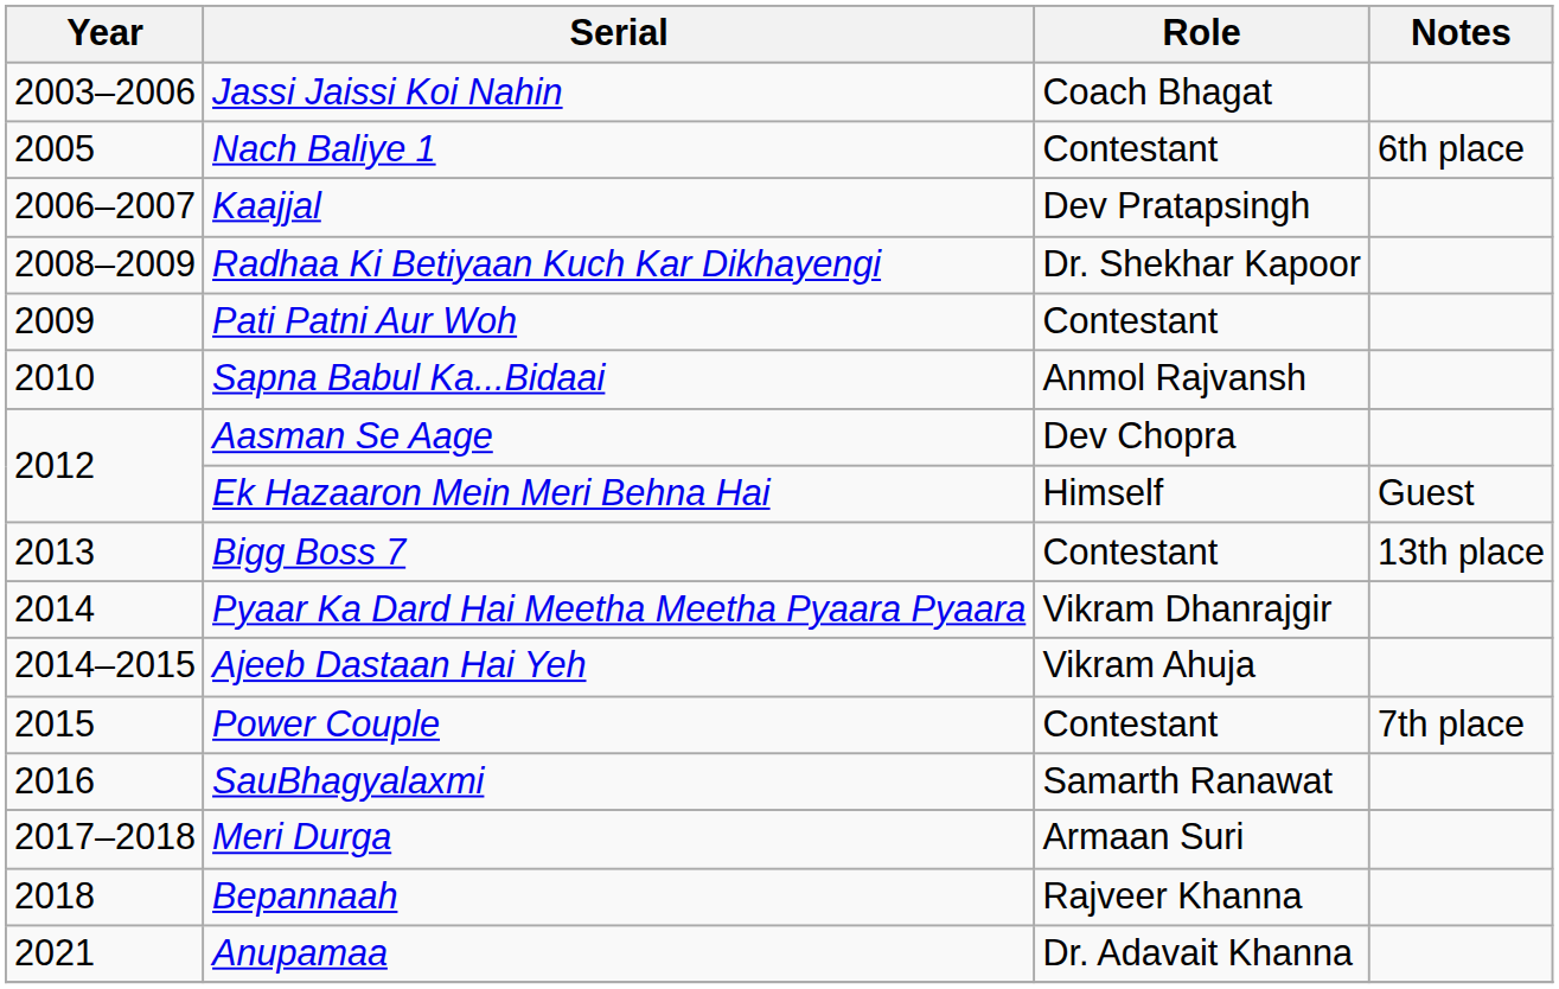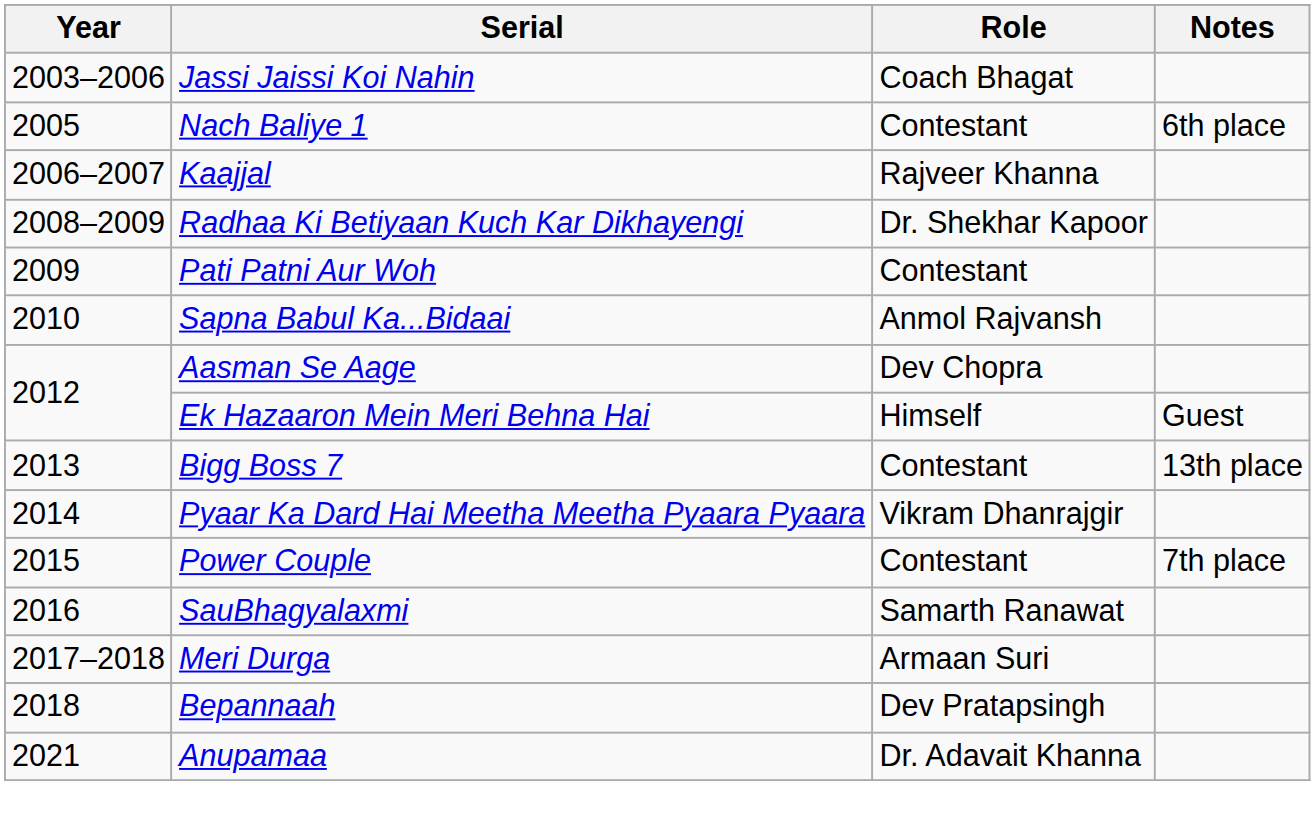Kaajjal | Role: Dev Pratapsingh -> Rajveer Khanna
- row: 2014–2015 | Ajeeb Dastaan Hai Yeh | Vikram Ahuja
Bepannaah | Role: Rajveer Khanna -> Dev Pratapsingh
